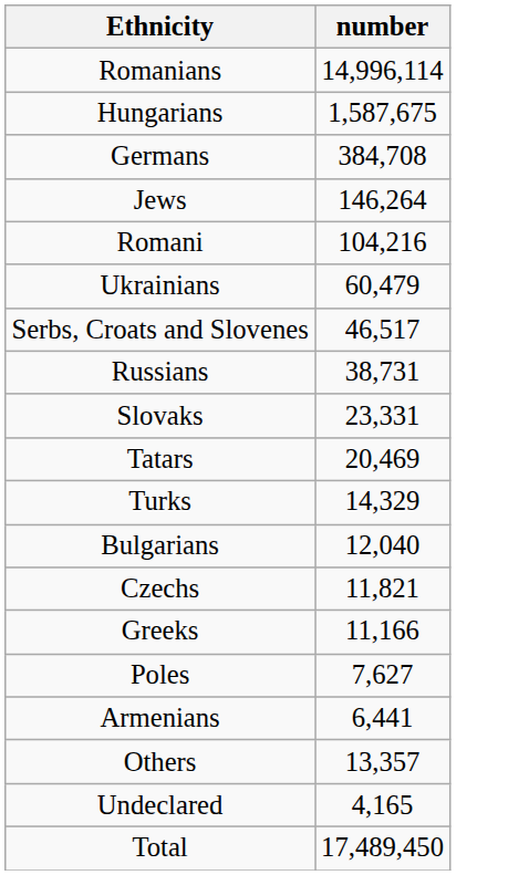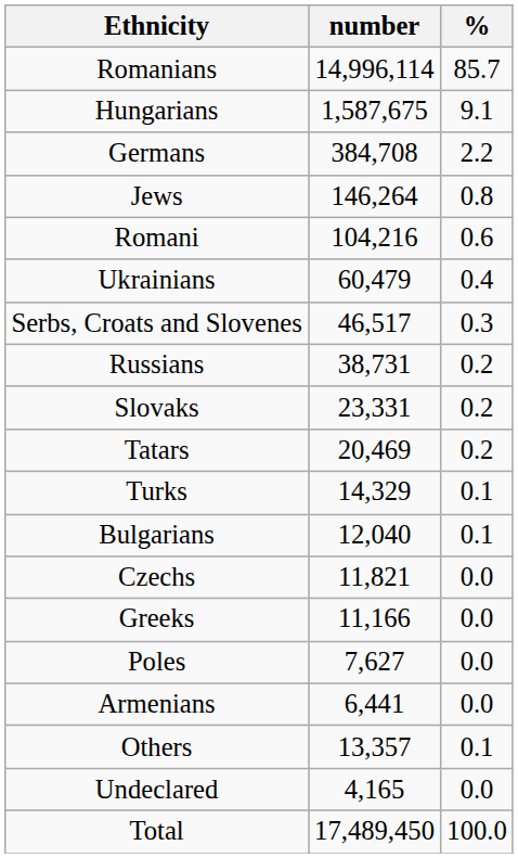+ column: % | 85.7 | 9.1 | 2.2 | 0.8 | 0.6 | 0.4 | 0.3 | 0.2 | 0.2 | 0.2 | 0.1 | 0.1 | 0.0 | 0.0 | 0.0 | 0.0 | 0.1 | 0.0 | 100.0
